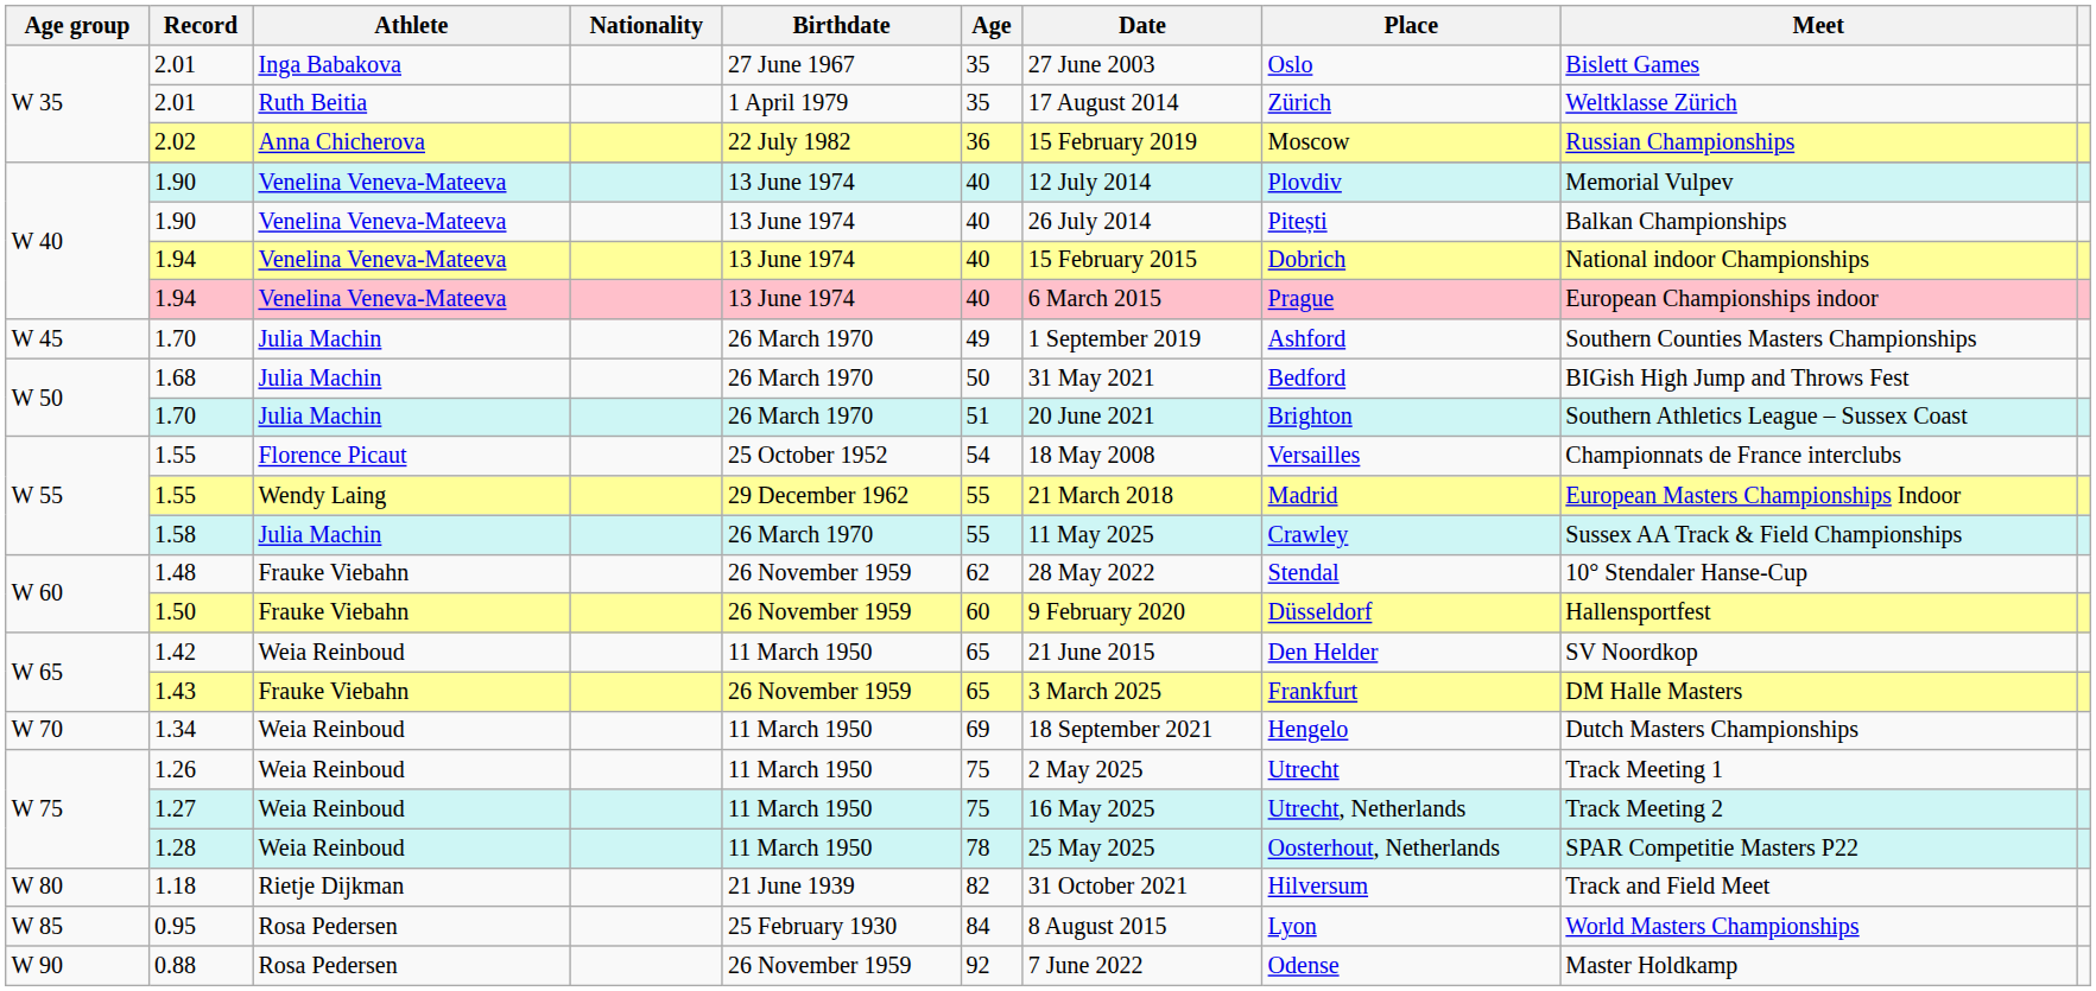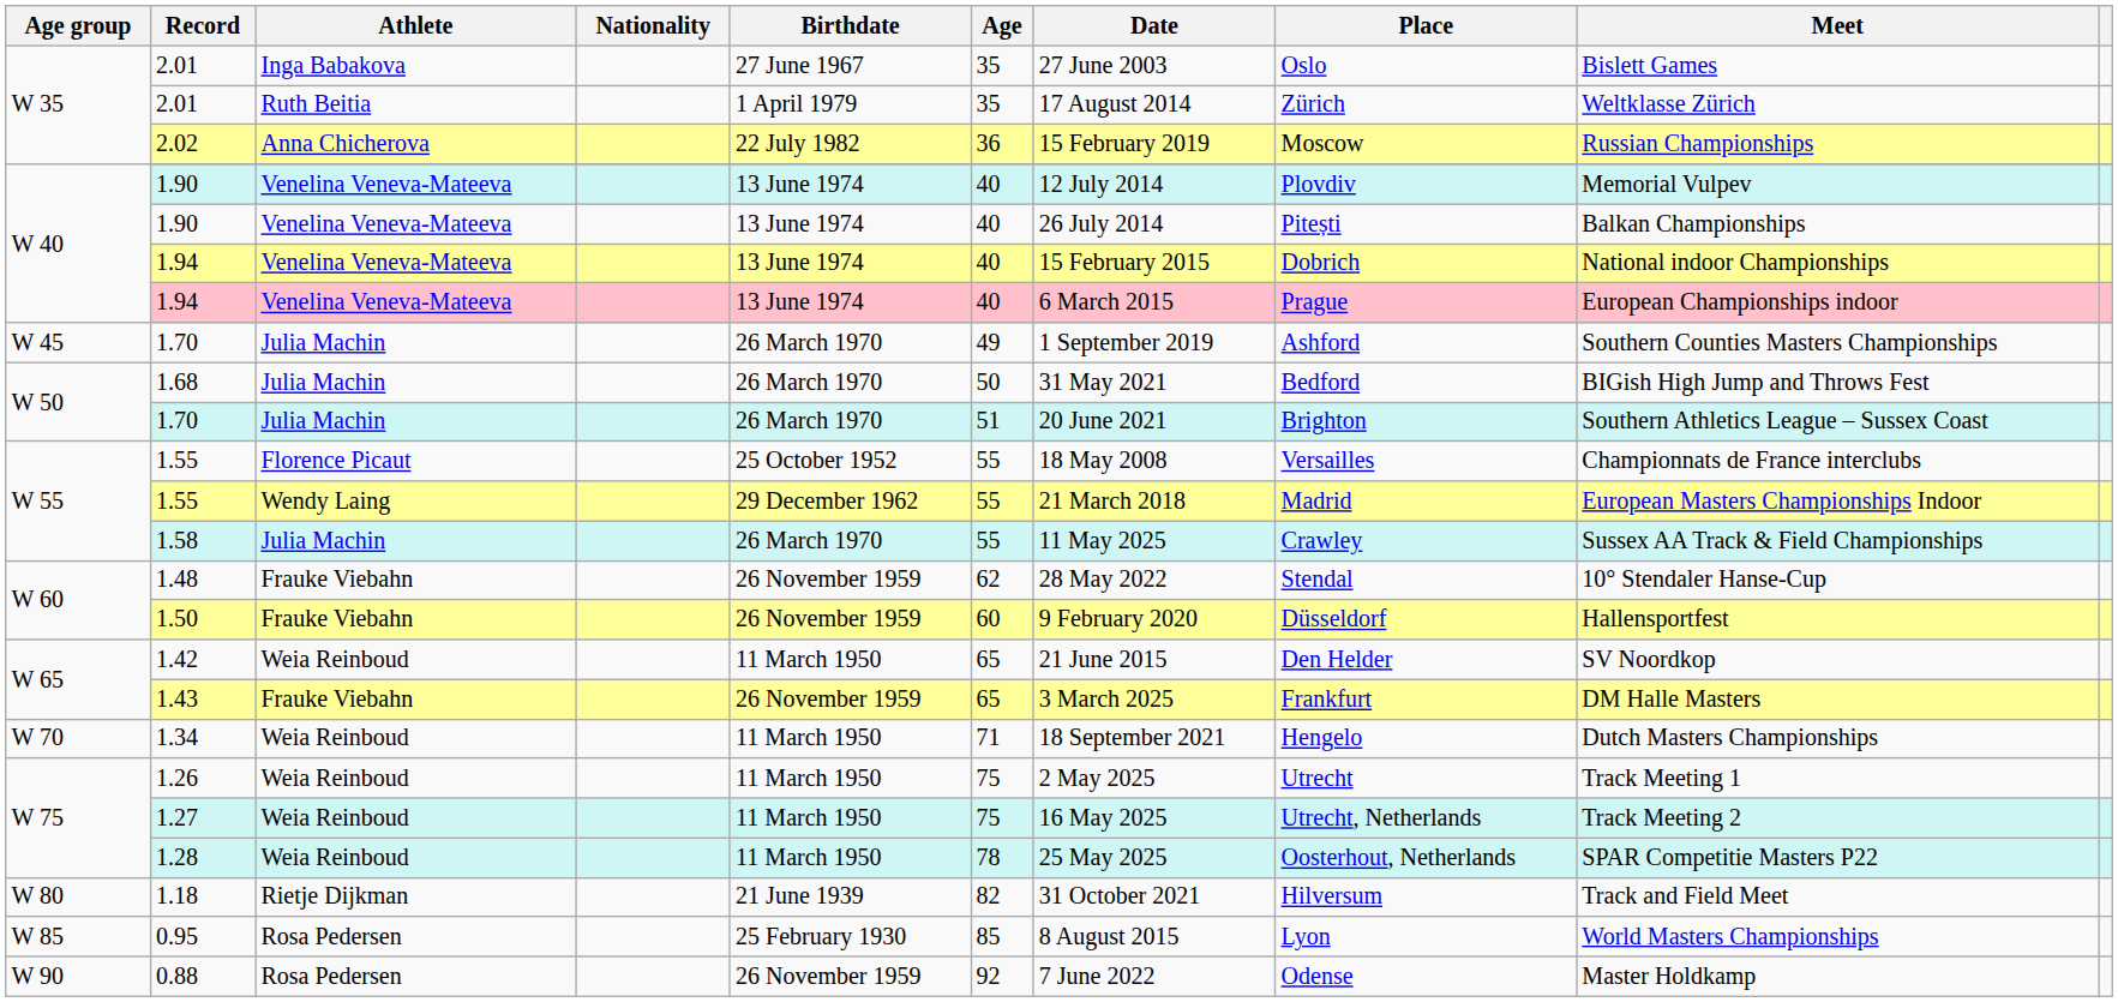1.55 / Florence Picaut | Age: 54 -> 55
1.34 | Age: 69 -> 71
0.95 | Age: 84 -> 85
